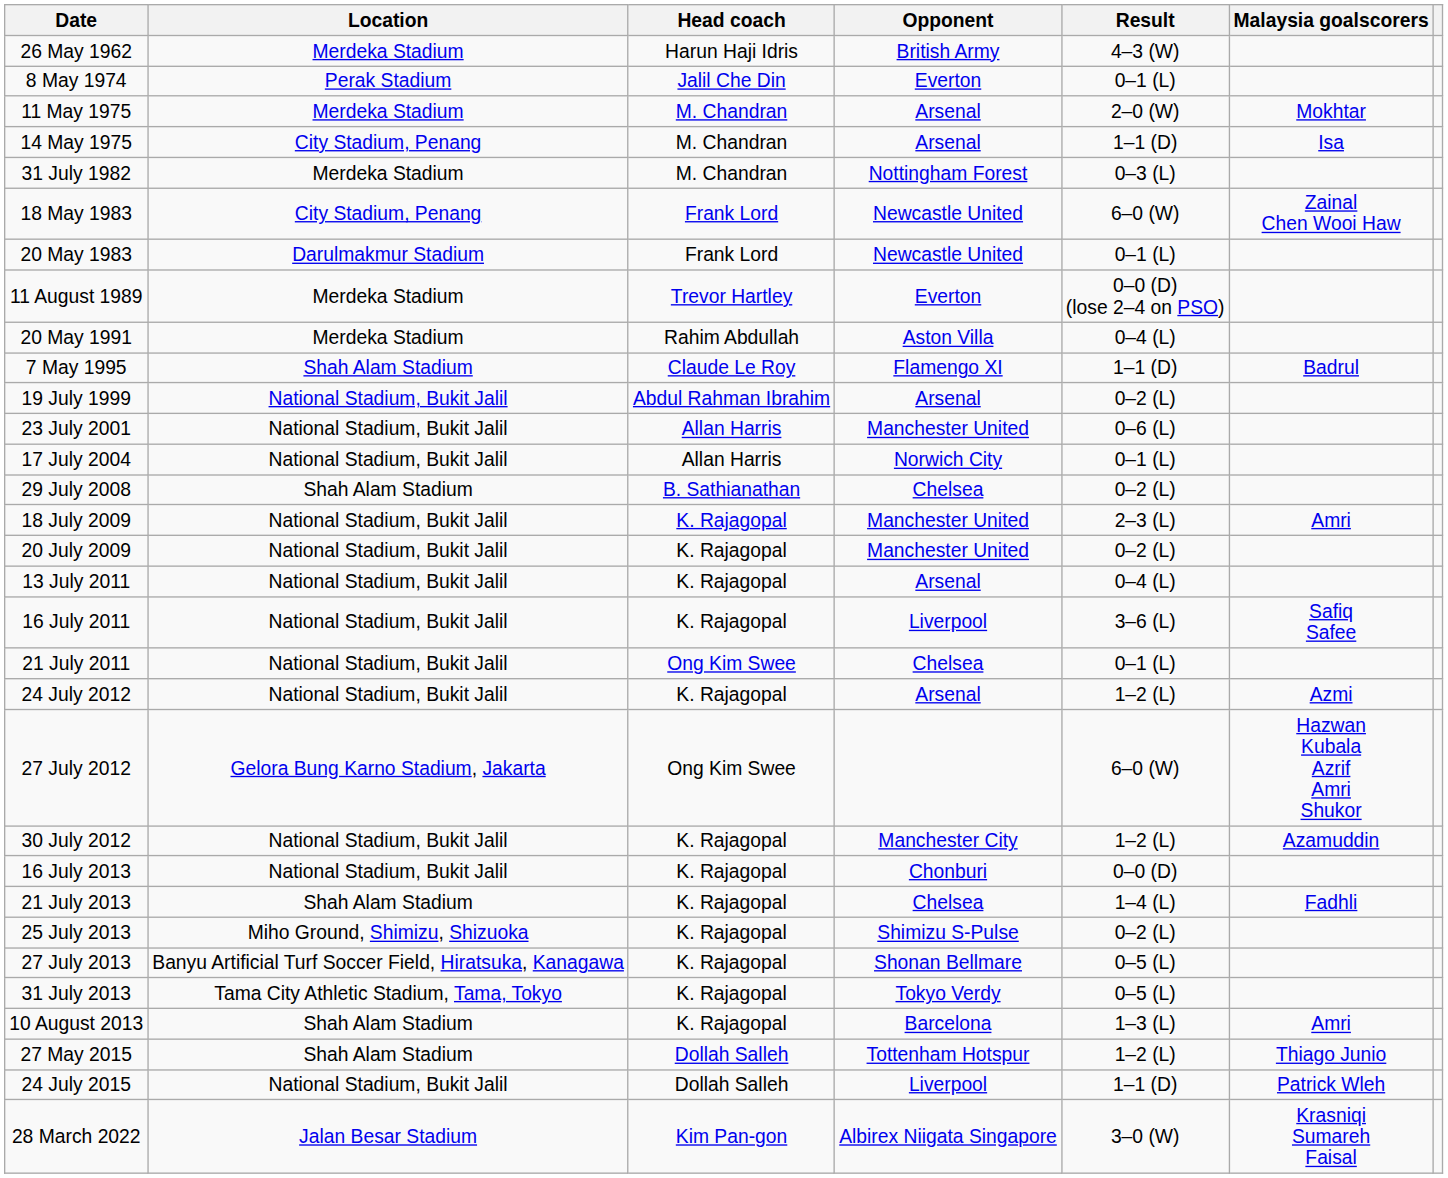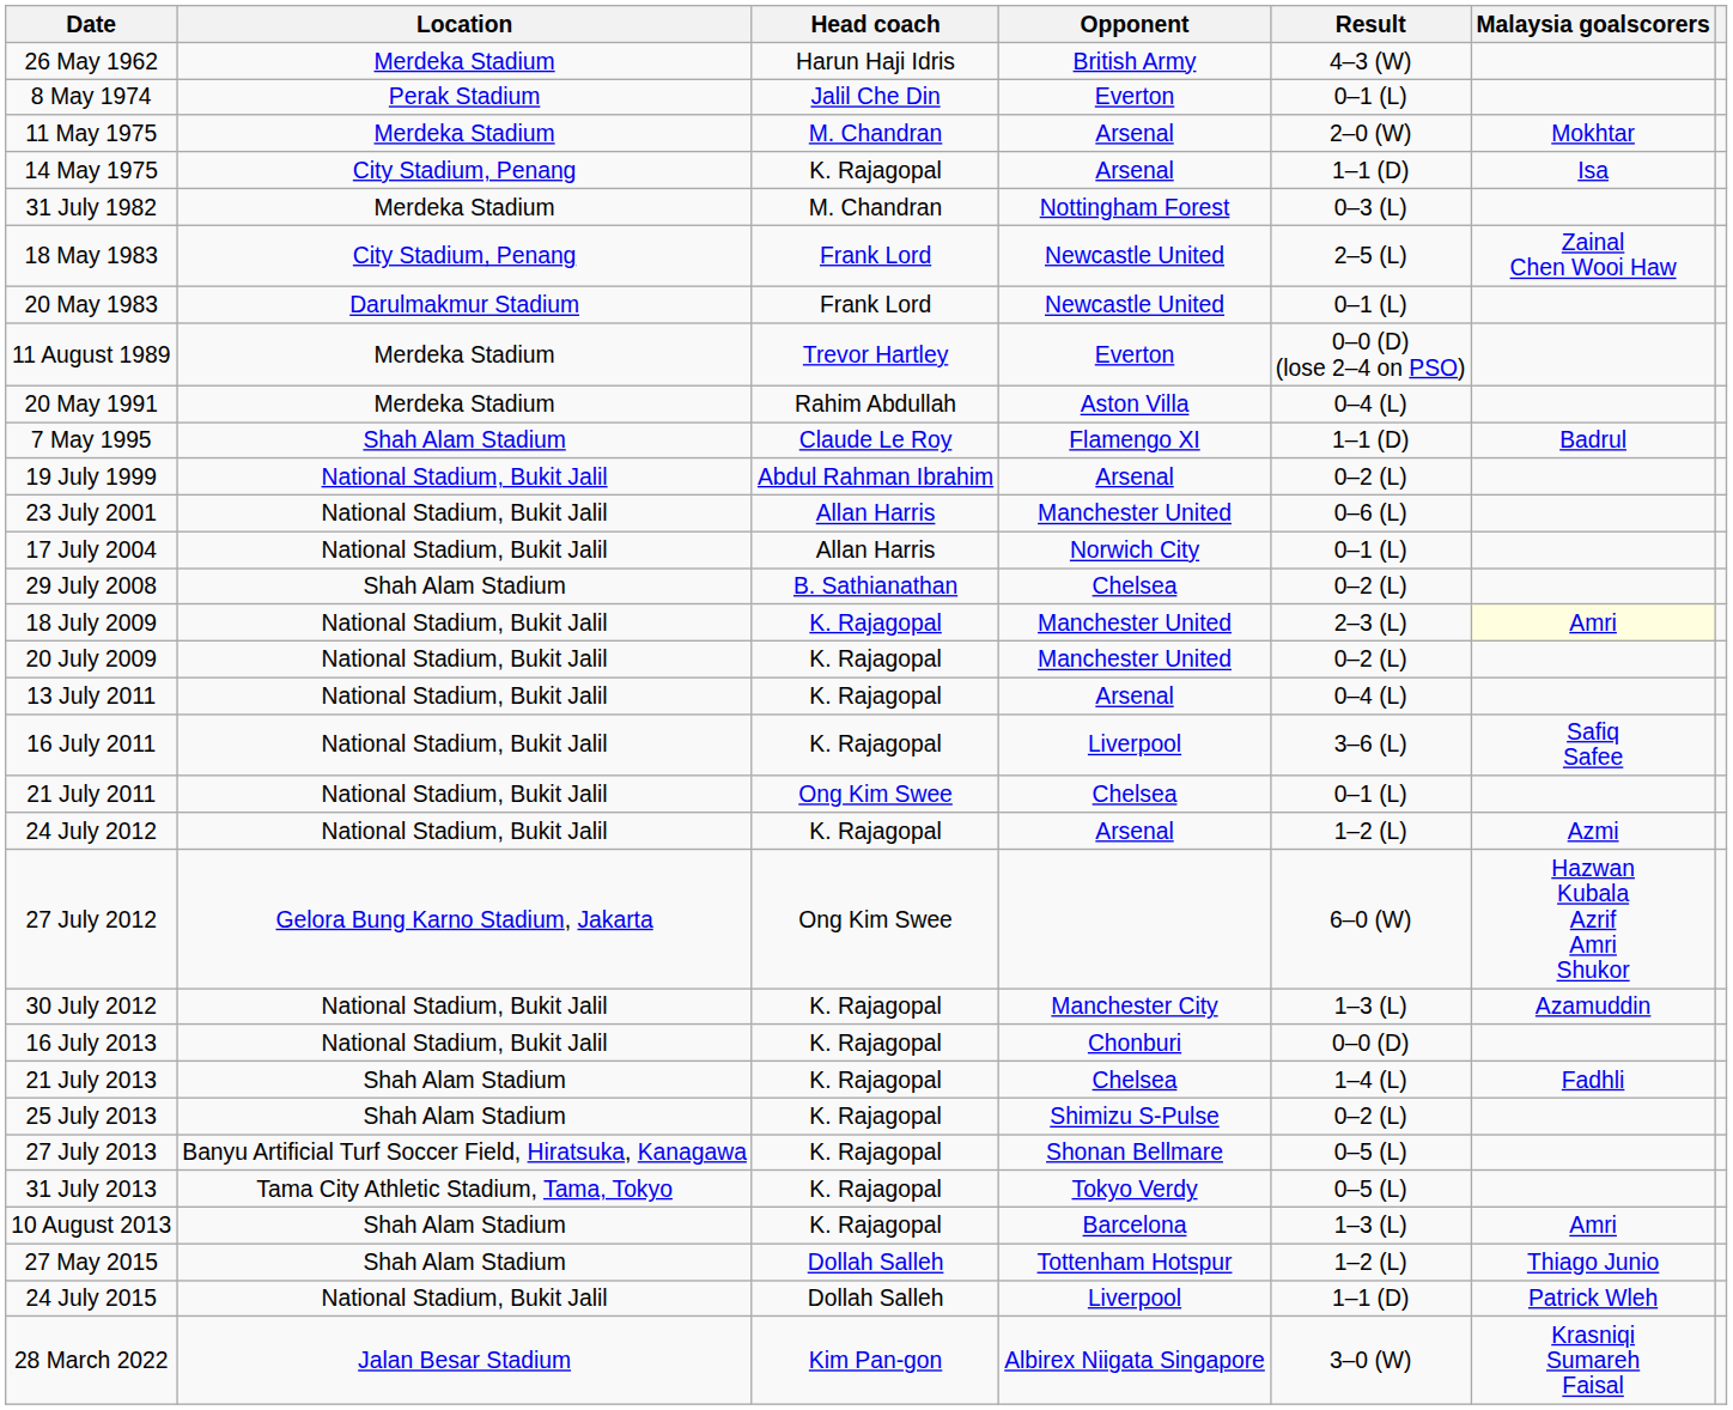14 May 1975 | Head coach: M. Chandran -> K. Rajagopal
18 May 1983 | Result: 6–0 (W) -> 2–5 (L)
18 July 2009 | Malaysia goalscorers: no background -> lightyellow background
30 July 2012 | Result: 1–2 (L) -> 1–3 (L)
25 July 2013 | Location: Miho Ground, Shimizu, Shizuoka -> Shah Alam Stadium
